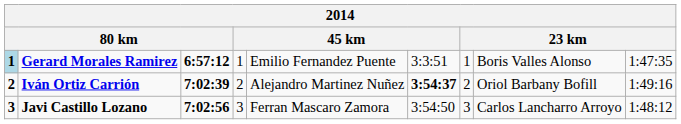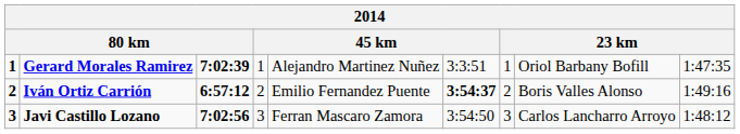Gerard Morales Ramirez | column 1: lightblue background -> no background
Gerard Morales Ramirez | column 3: 6:57:12 -> 7:02:39
Gerard Morales Ramirez | column 5: Emilio Fernandez Puente -> Alejandro Martinez Nuñez
Gerard Morales Ramirez | column 8: Boris Valles Alonso -> Oriol Barbany Bofill
Iván Ortiz Carrión | column 3: 7:02:39 -> 6:57:12
Iván Ortiz Carrión | column 5: Alejandro Martinez Nuñez -> Emilio Fernandez Puente
Iván Ortiz Carrión | column 8: Oriol Barbany Bofill -> Boris Valles Alonso
